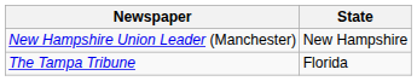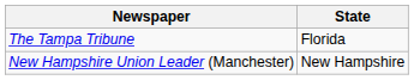rows swapped: New Hampshire Union Leader (Manchester) <-> The Tampa Tribune
